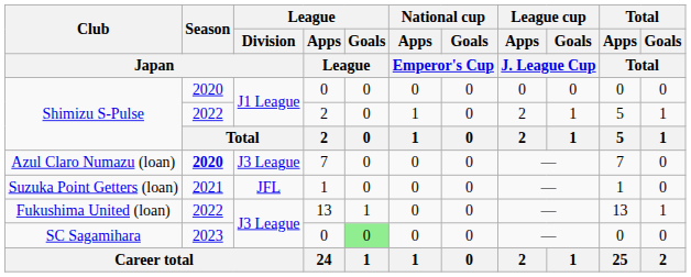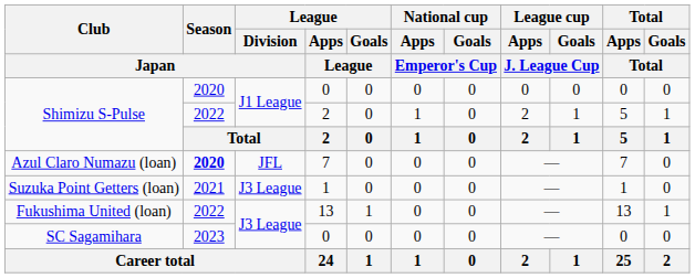Azul Claro Numazu (loan) | League / Division / Japan: J3 League -> JFL
Suzuka Point Getters (loan) | League / Division / Japan: JFL -> J3 League
SC Sagamihara | League / Goals / League: lightgreen background -> no background
